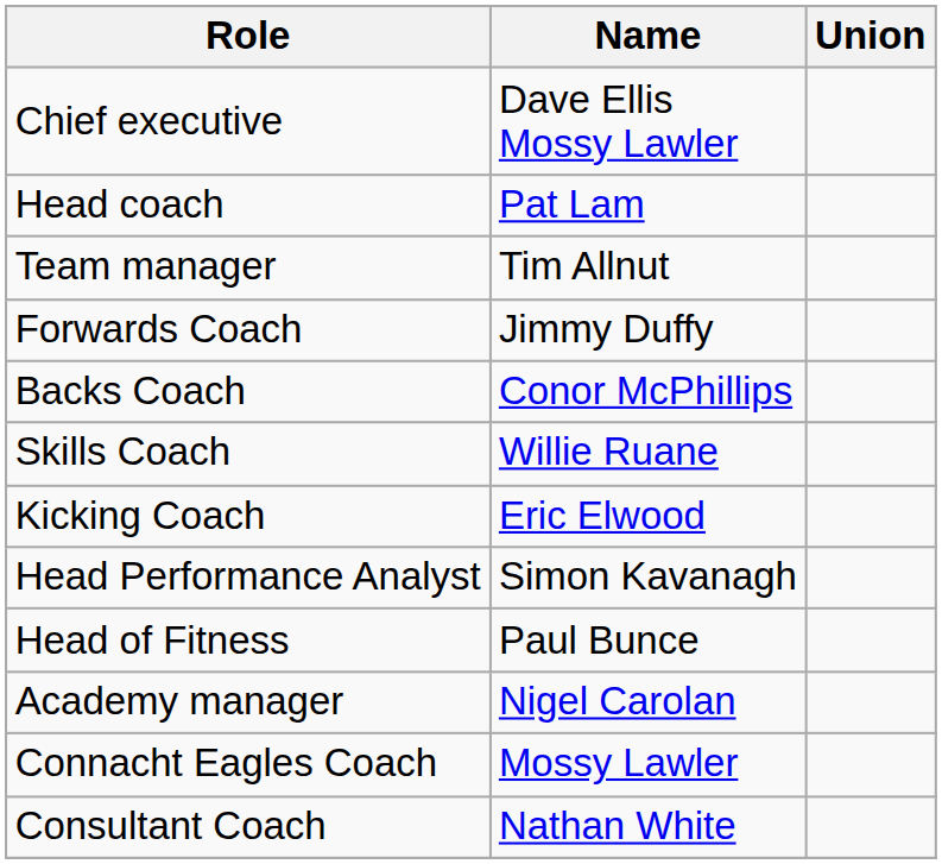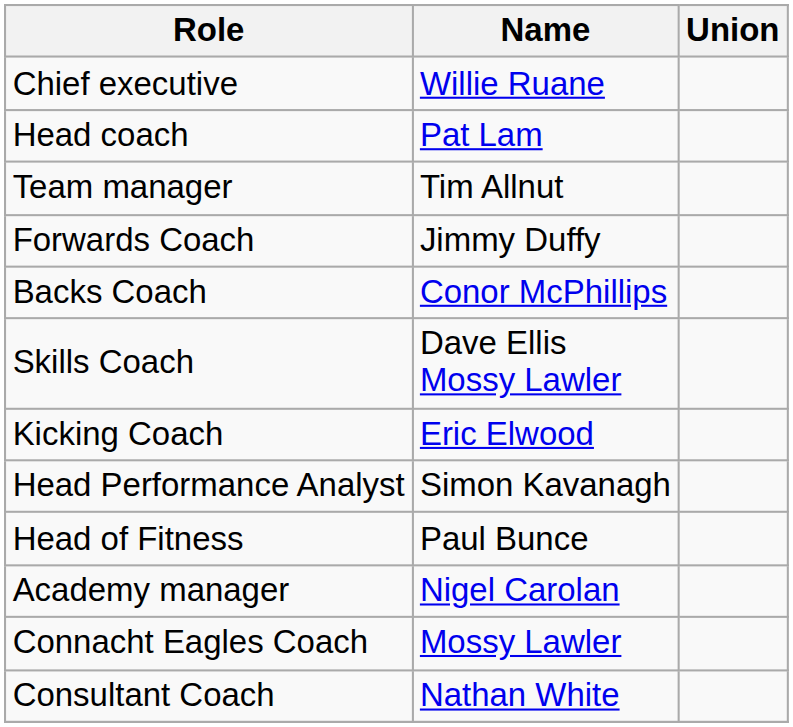Chief executive | Name: Dave Ellis Mossy Lawler -> Willie Ruane
Skills Coach | Name: Willie Ruane -> Dave Ellis Mossy Lawler
